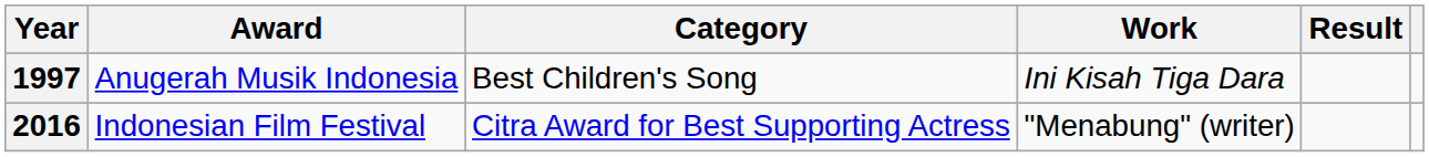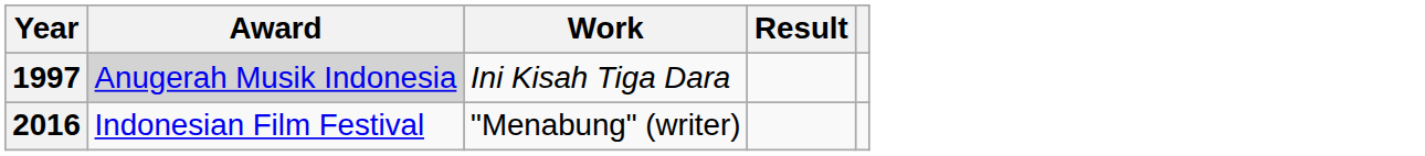- column: Category | Best Children's Song | Citra Award for Best Supporting Actress
1997 | Award: no background -> lightgrey background
